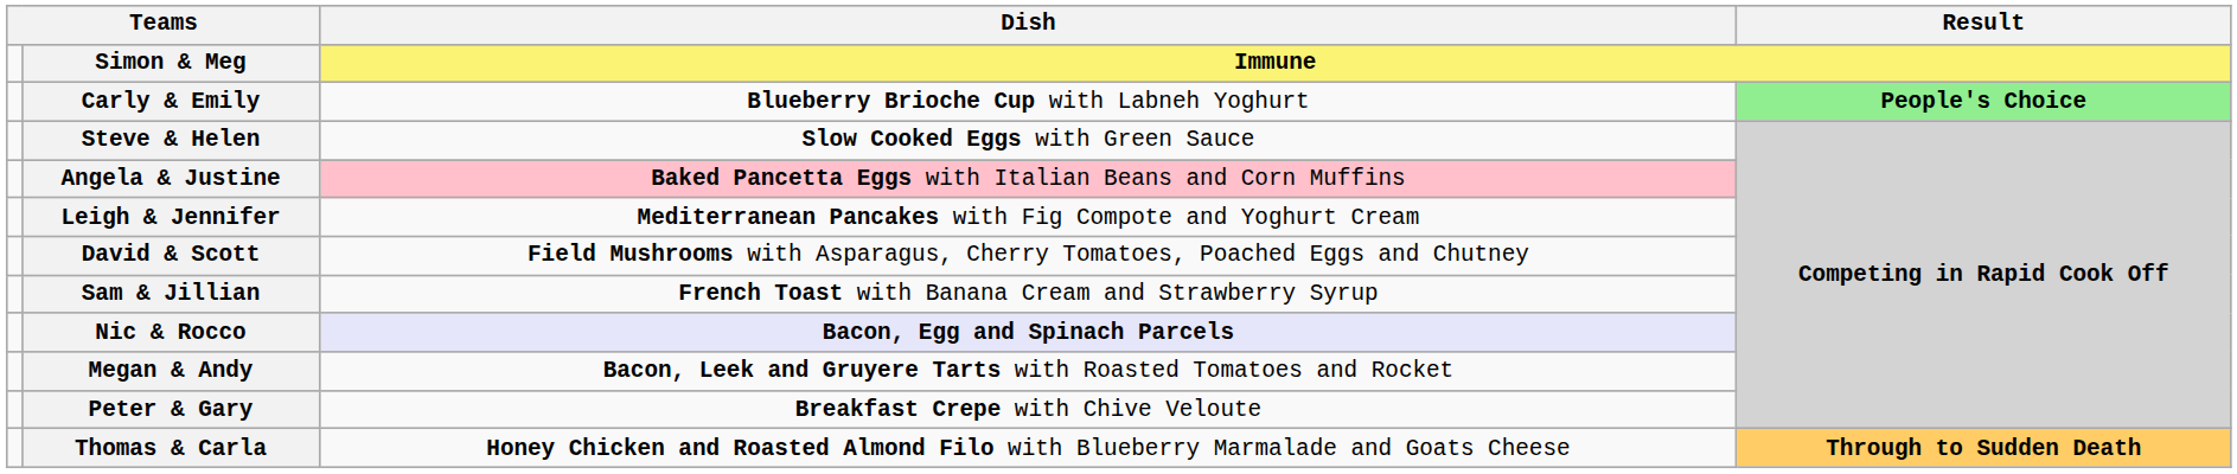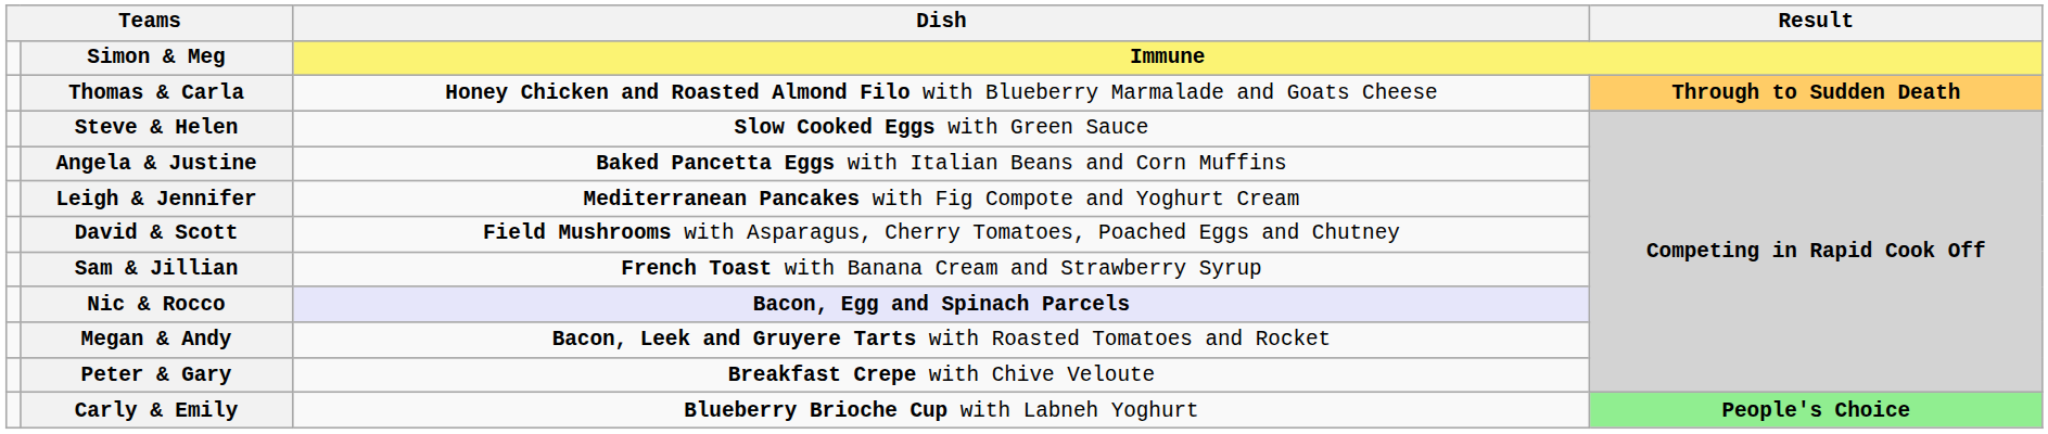rows swapped: Carly & Emily <-> Thomas & Carla
Angela & Justine | Dish: pink background -> no background
